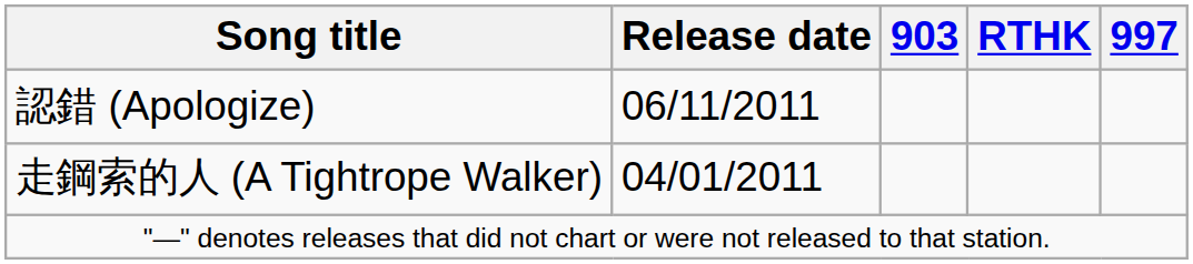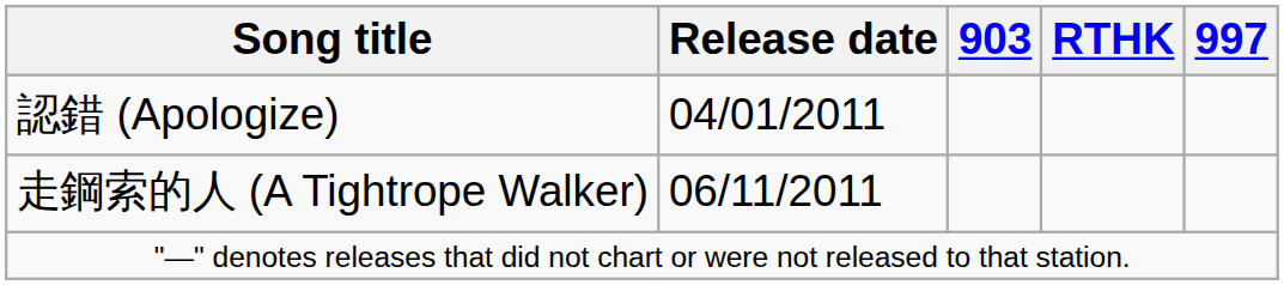認錯 (Apologize) | Release date: 06/11/2011 -> 04/01/2011
走鋼索的人 (A Tightrope Walker) | Release date: 04/01/2011 -> 06/11/2011
